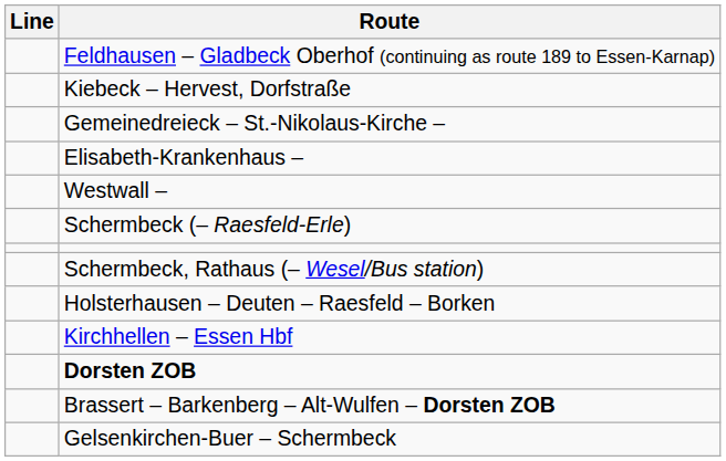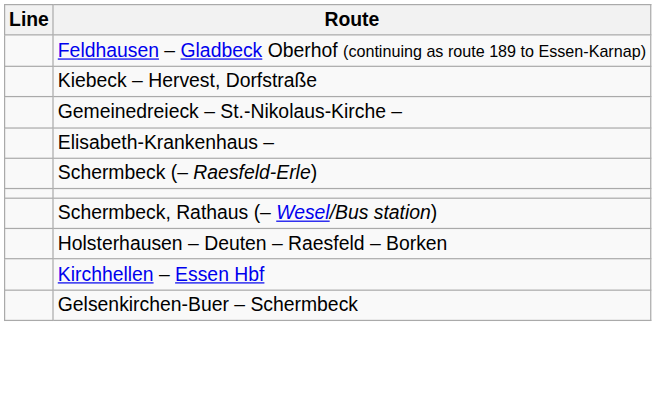- row: Westwall –
- row: Dorsten ZOB
- row: Brassert – Barkenberg – Alt-Wulfen – Dorsten ZOB
